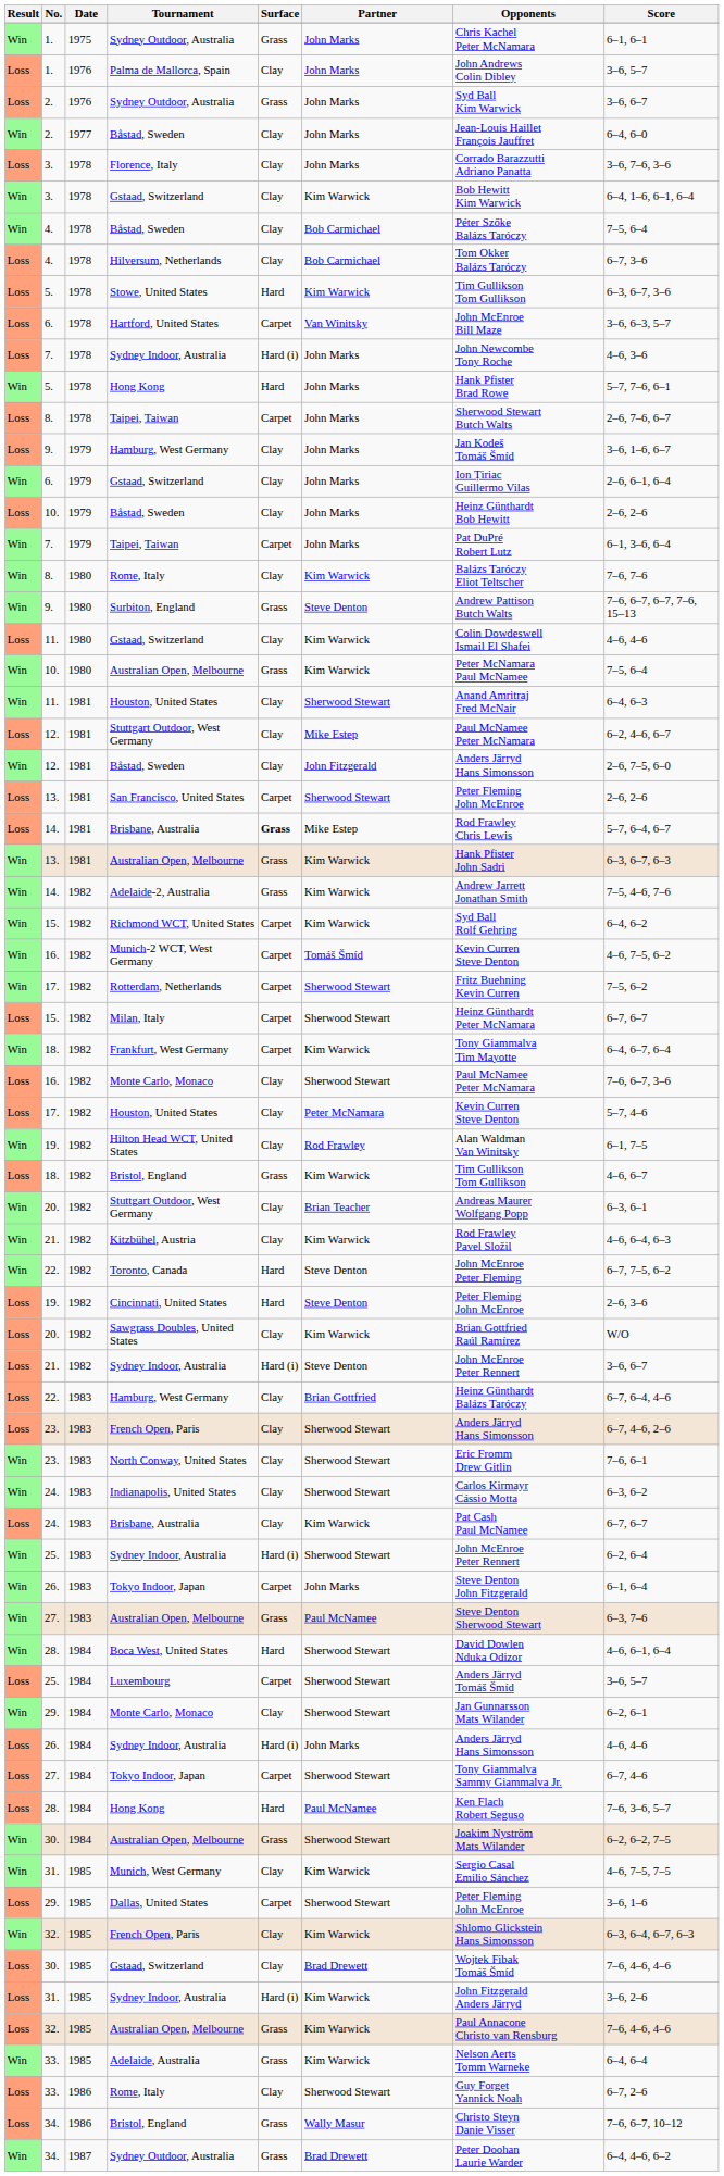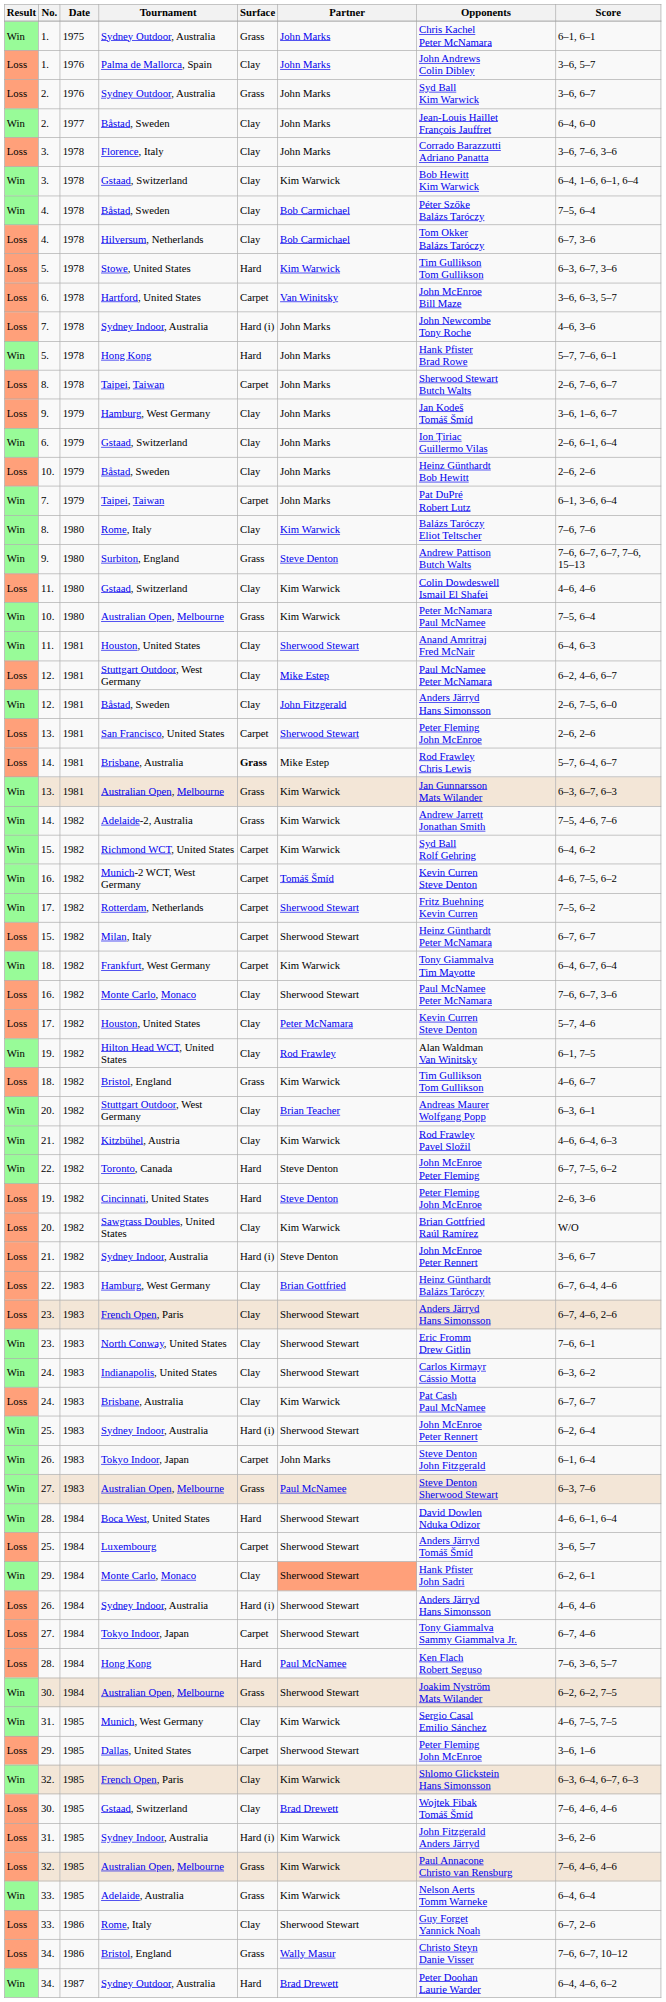13. / Australian Open, Melbourne | Opponents: Hank Pfister John Sadri -> Jan Gunnarsson Mats Wilander
29. / Monte Carlo, Monaco | Partner: no background -> lightsalmon background
29. / Monte Carlo, Monaco | Opponents: Jan Gunnarsson Mats Wilander -> Hank Pfister John Sadri
26. / Sydney Indoor, Australia | Partner: John Marks -> Sherwood Stewart
34. / Sydney Outdoor, Australia | Surface: Grass -> Hard
